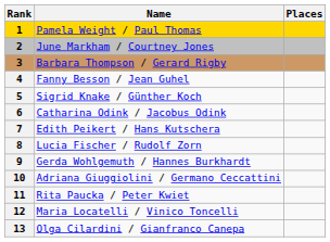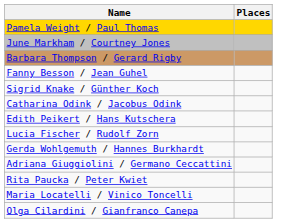- column: Rank | 1 | 2 | 3 | 4 | 5 | 6 | 7 | 8 | 9 | 10 | 11 | 12 | 13
